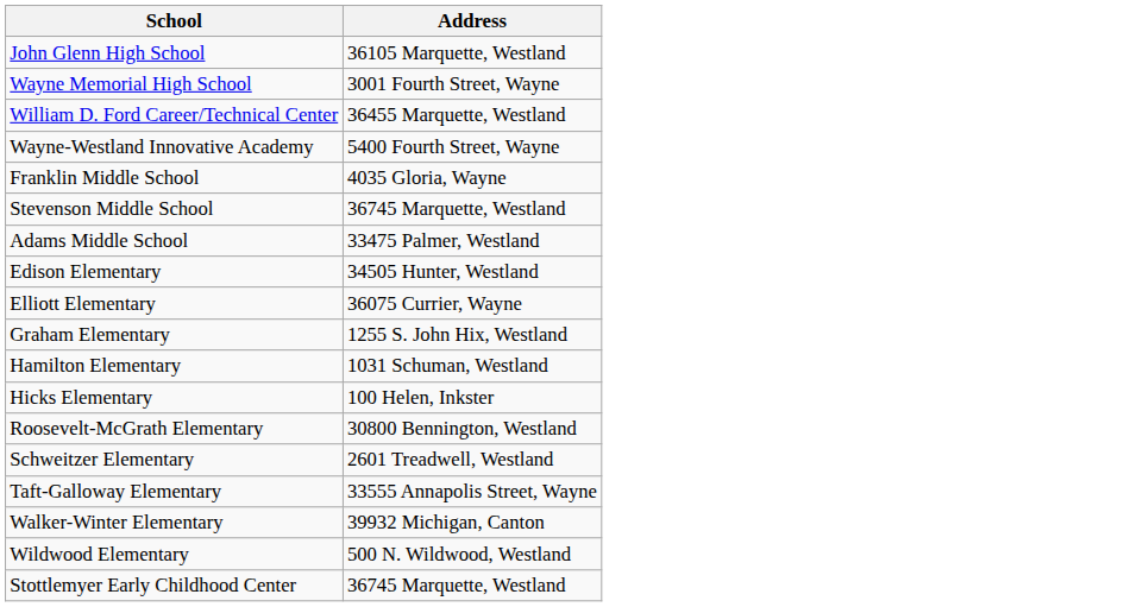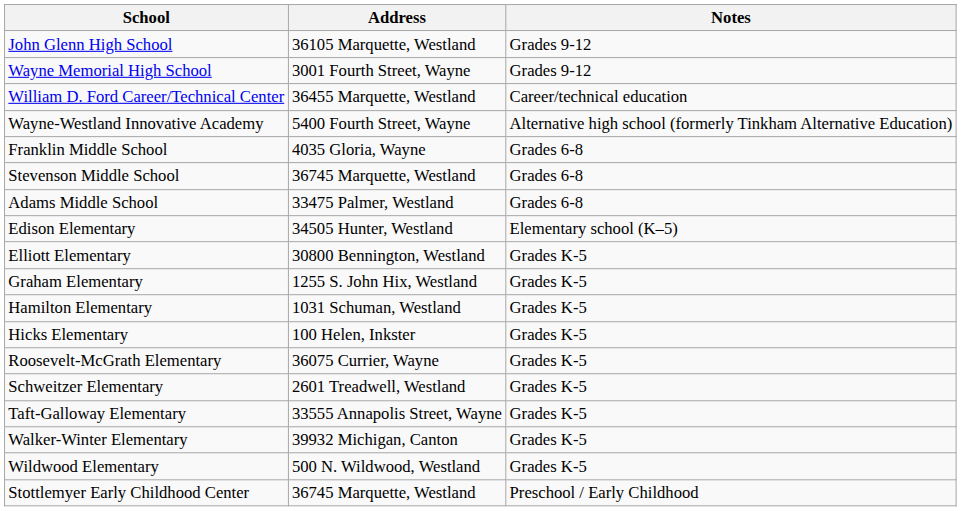+ column: Notes | Grades 9-12 | Grades 9-12 | Career/technical education | Alternative high school (formerly Tinkham Alternative Education) | Grades 6-8 | Grades 6-8 | Grades 6-8 | Elementary school (K–5) | Grades K-5 | Grades K-5 | Grades K-5 | Grades K-5 | Grades K-5 | Grades K-5 | Grades K-5 | Grades K-5 | Grades K-5 | Preschool / Early Childhood
Elliott Elementary | Address: 36075 Currier, Wayne -> 30800 Bennington, Westland
Roosevelt-McGrath Elementary | Address: 30800 Bennington, Westland -> 36075 Currier, Wayne
